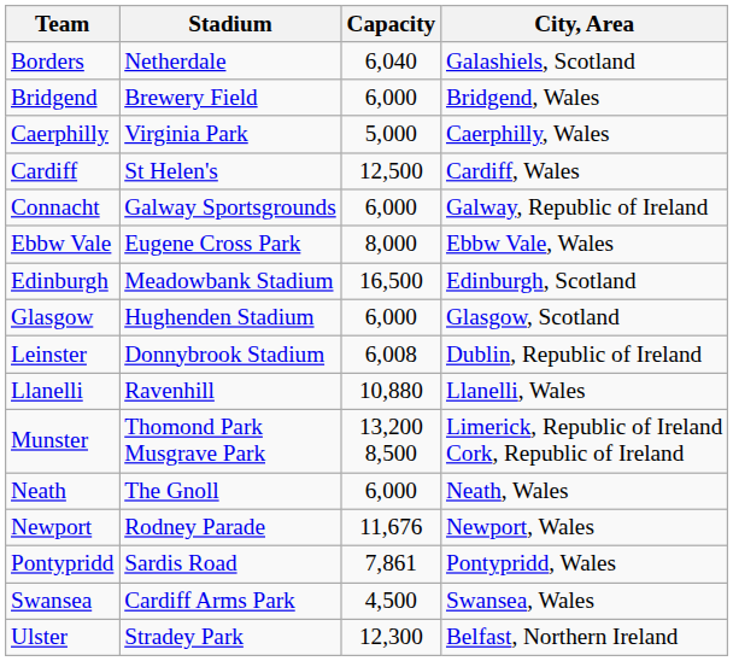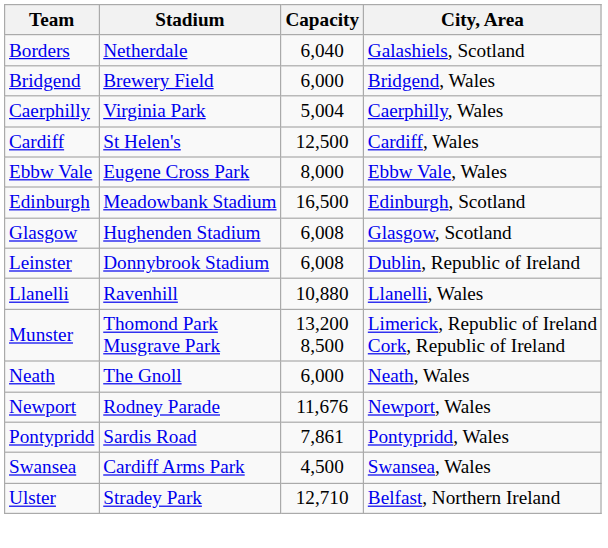Caerphilly | Capacity: 5,000 -> 5,004
- row: Connacht | Galway Sportsgrounds | 6,000 | Galway, Republic of Ireland
Glasgow | Capacity: 6,000 -> 6,008
Ulster | Capacity: 12,300 -> 12,710
